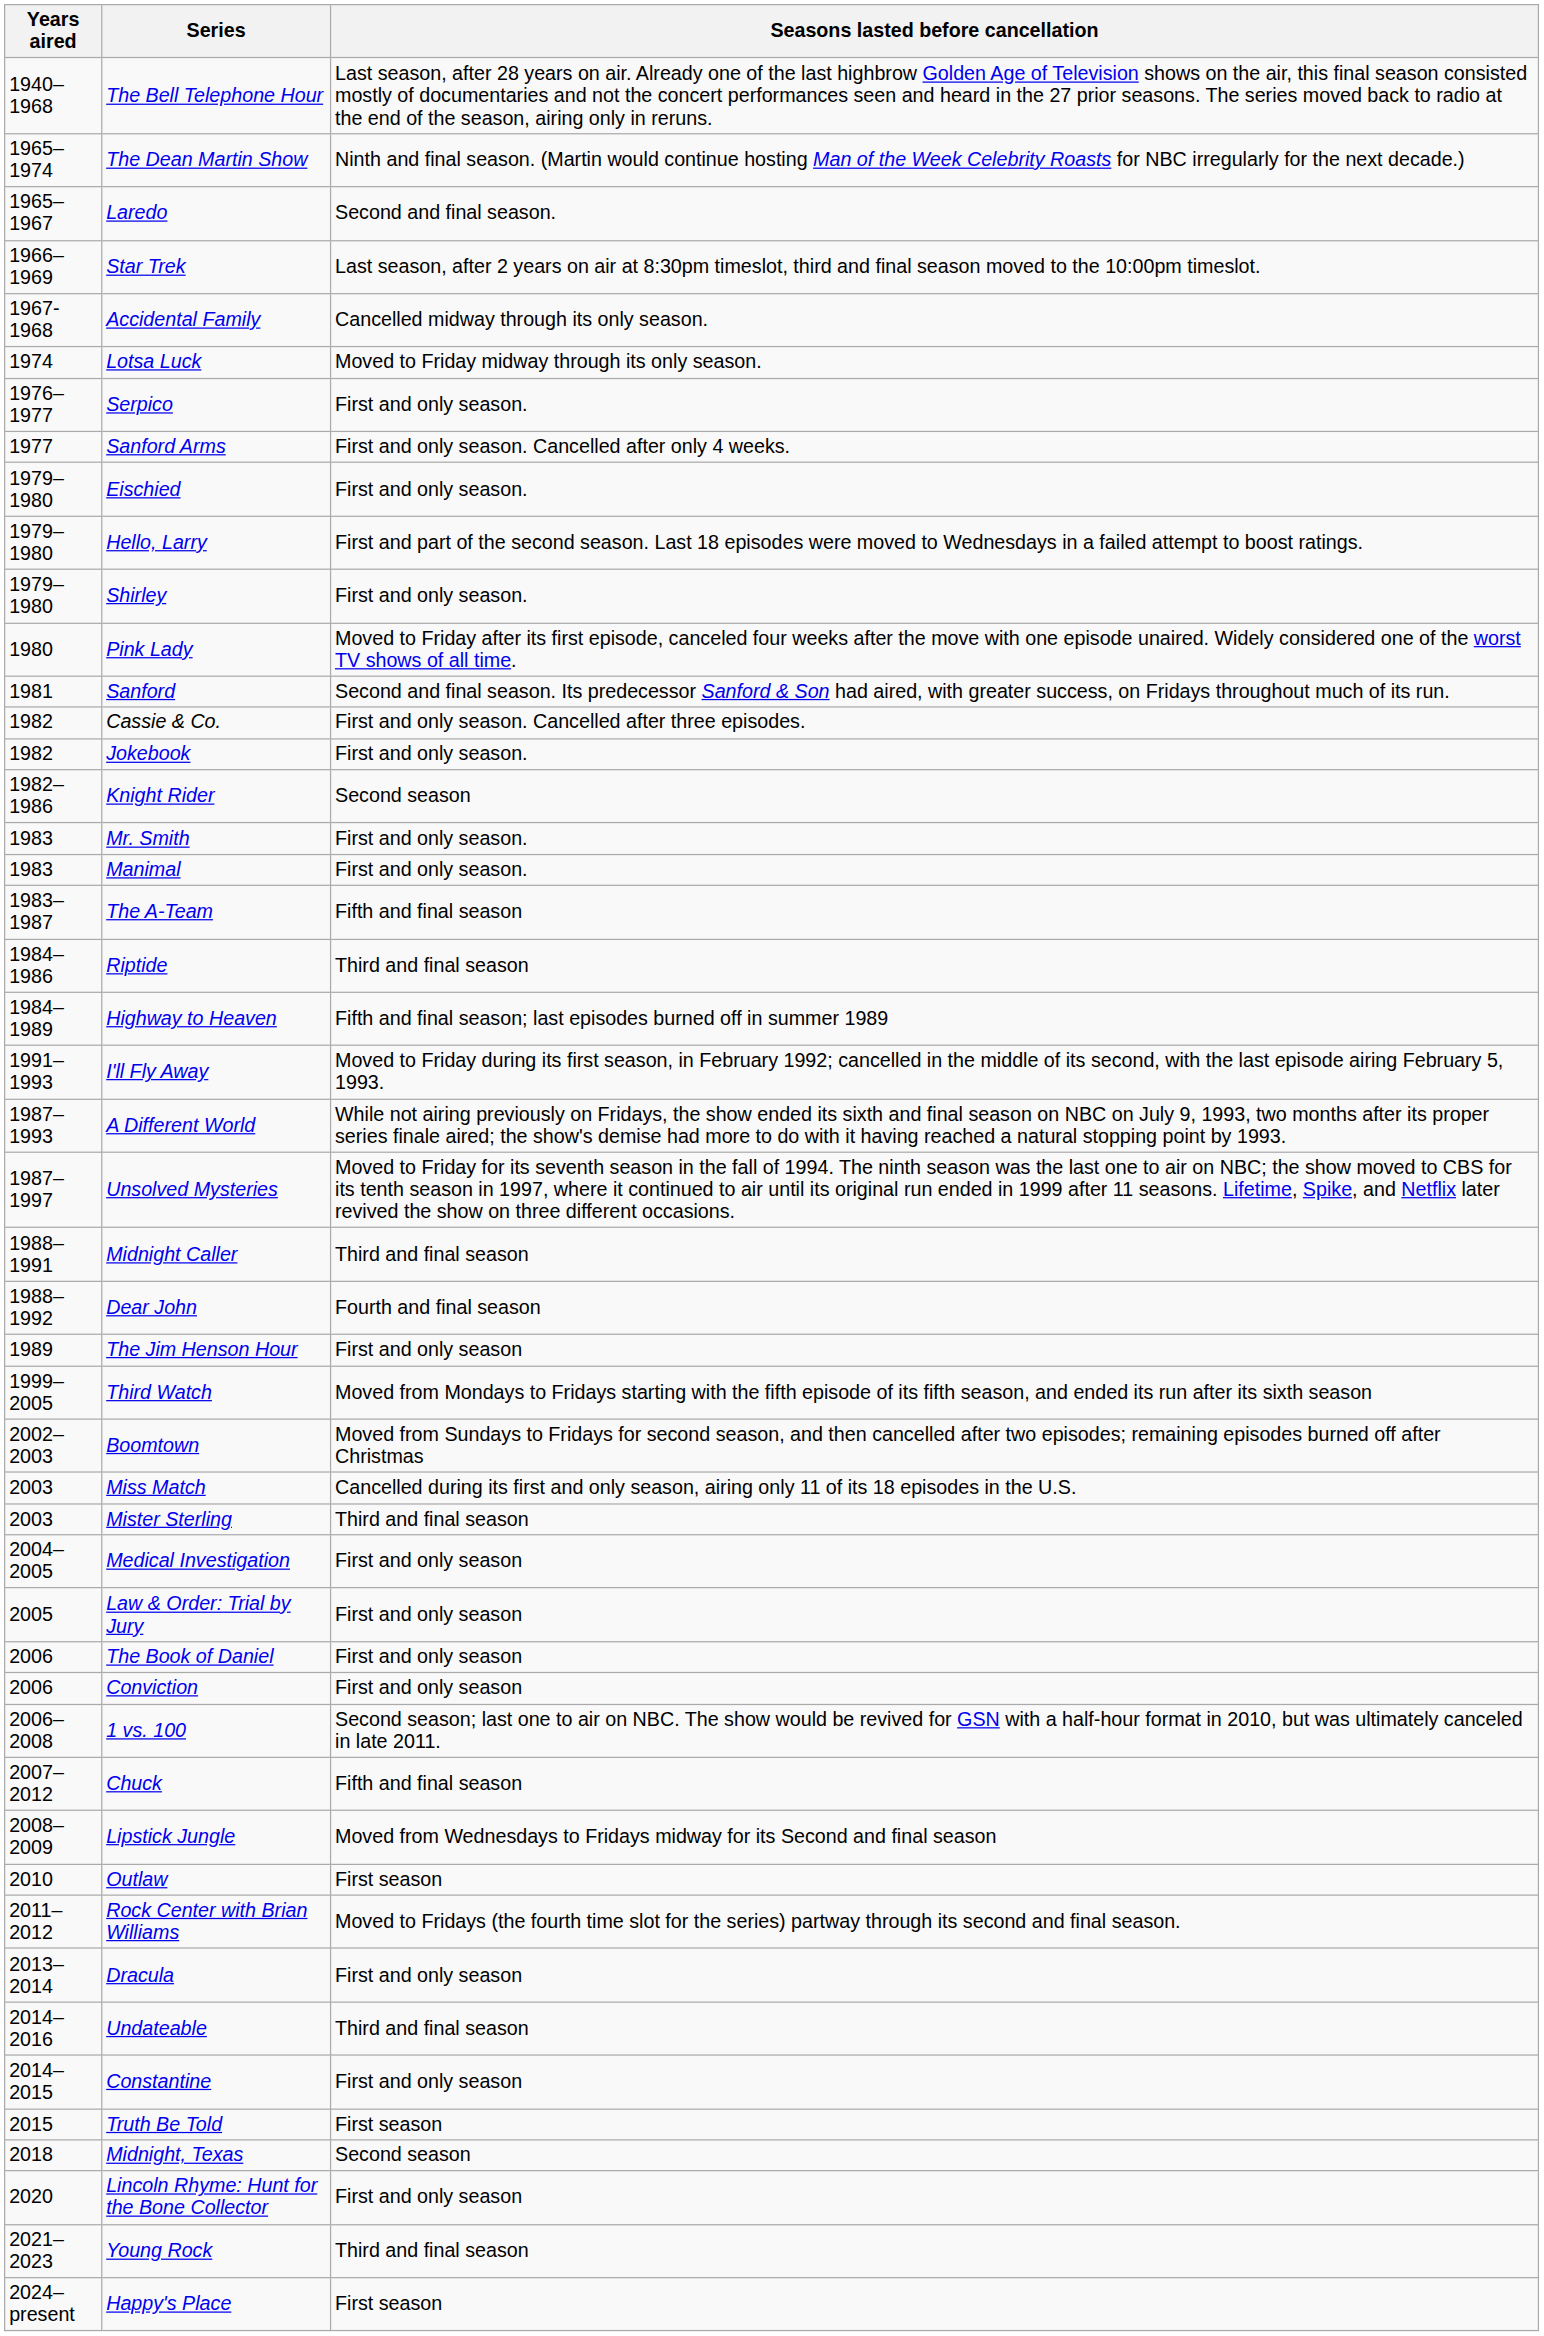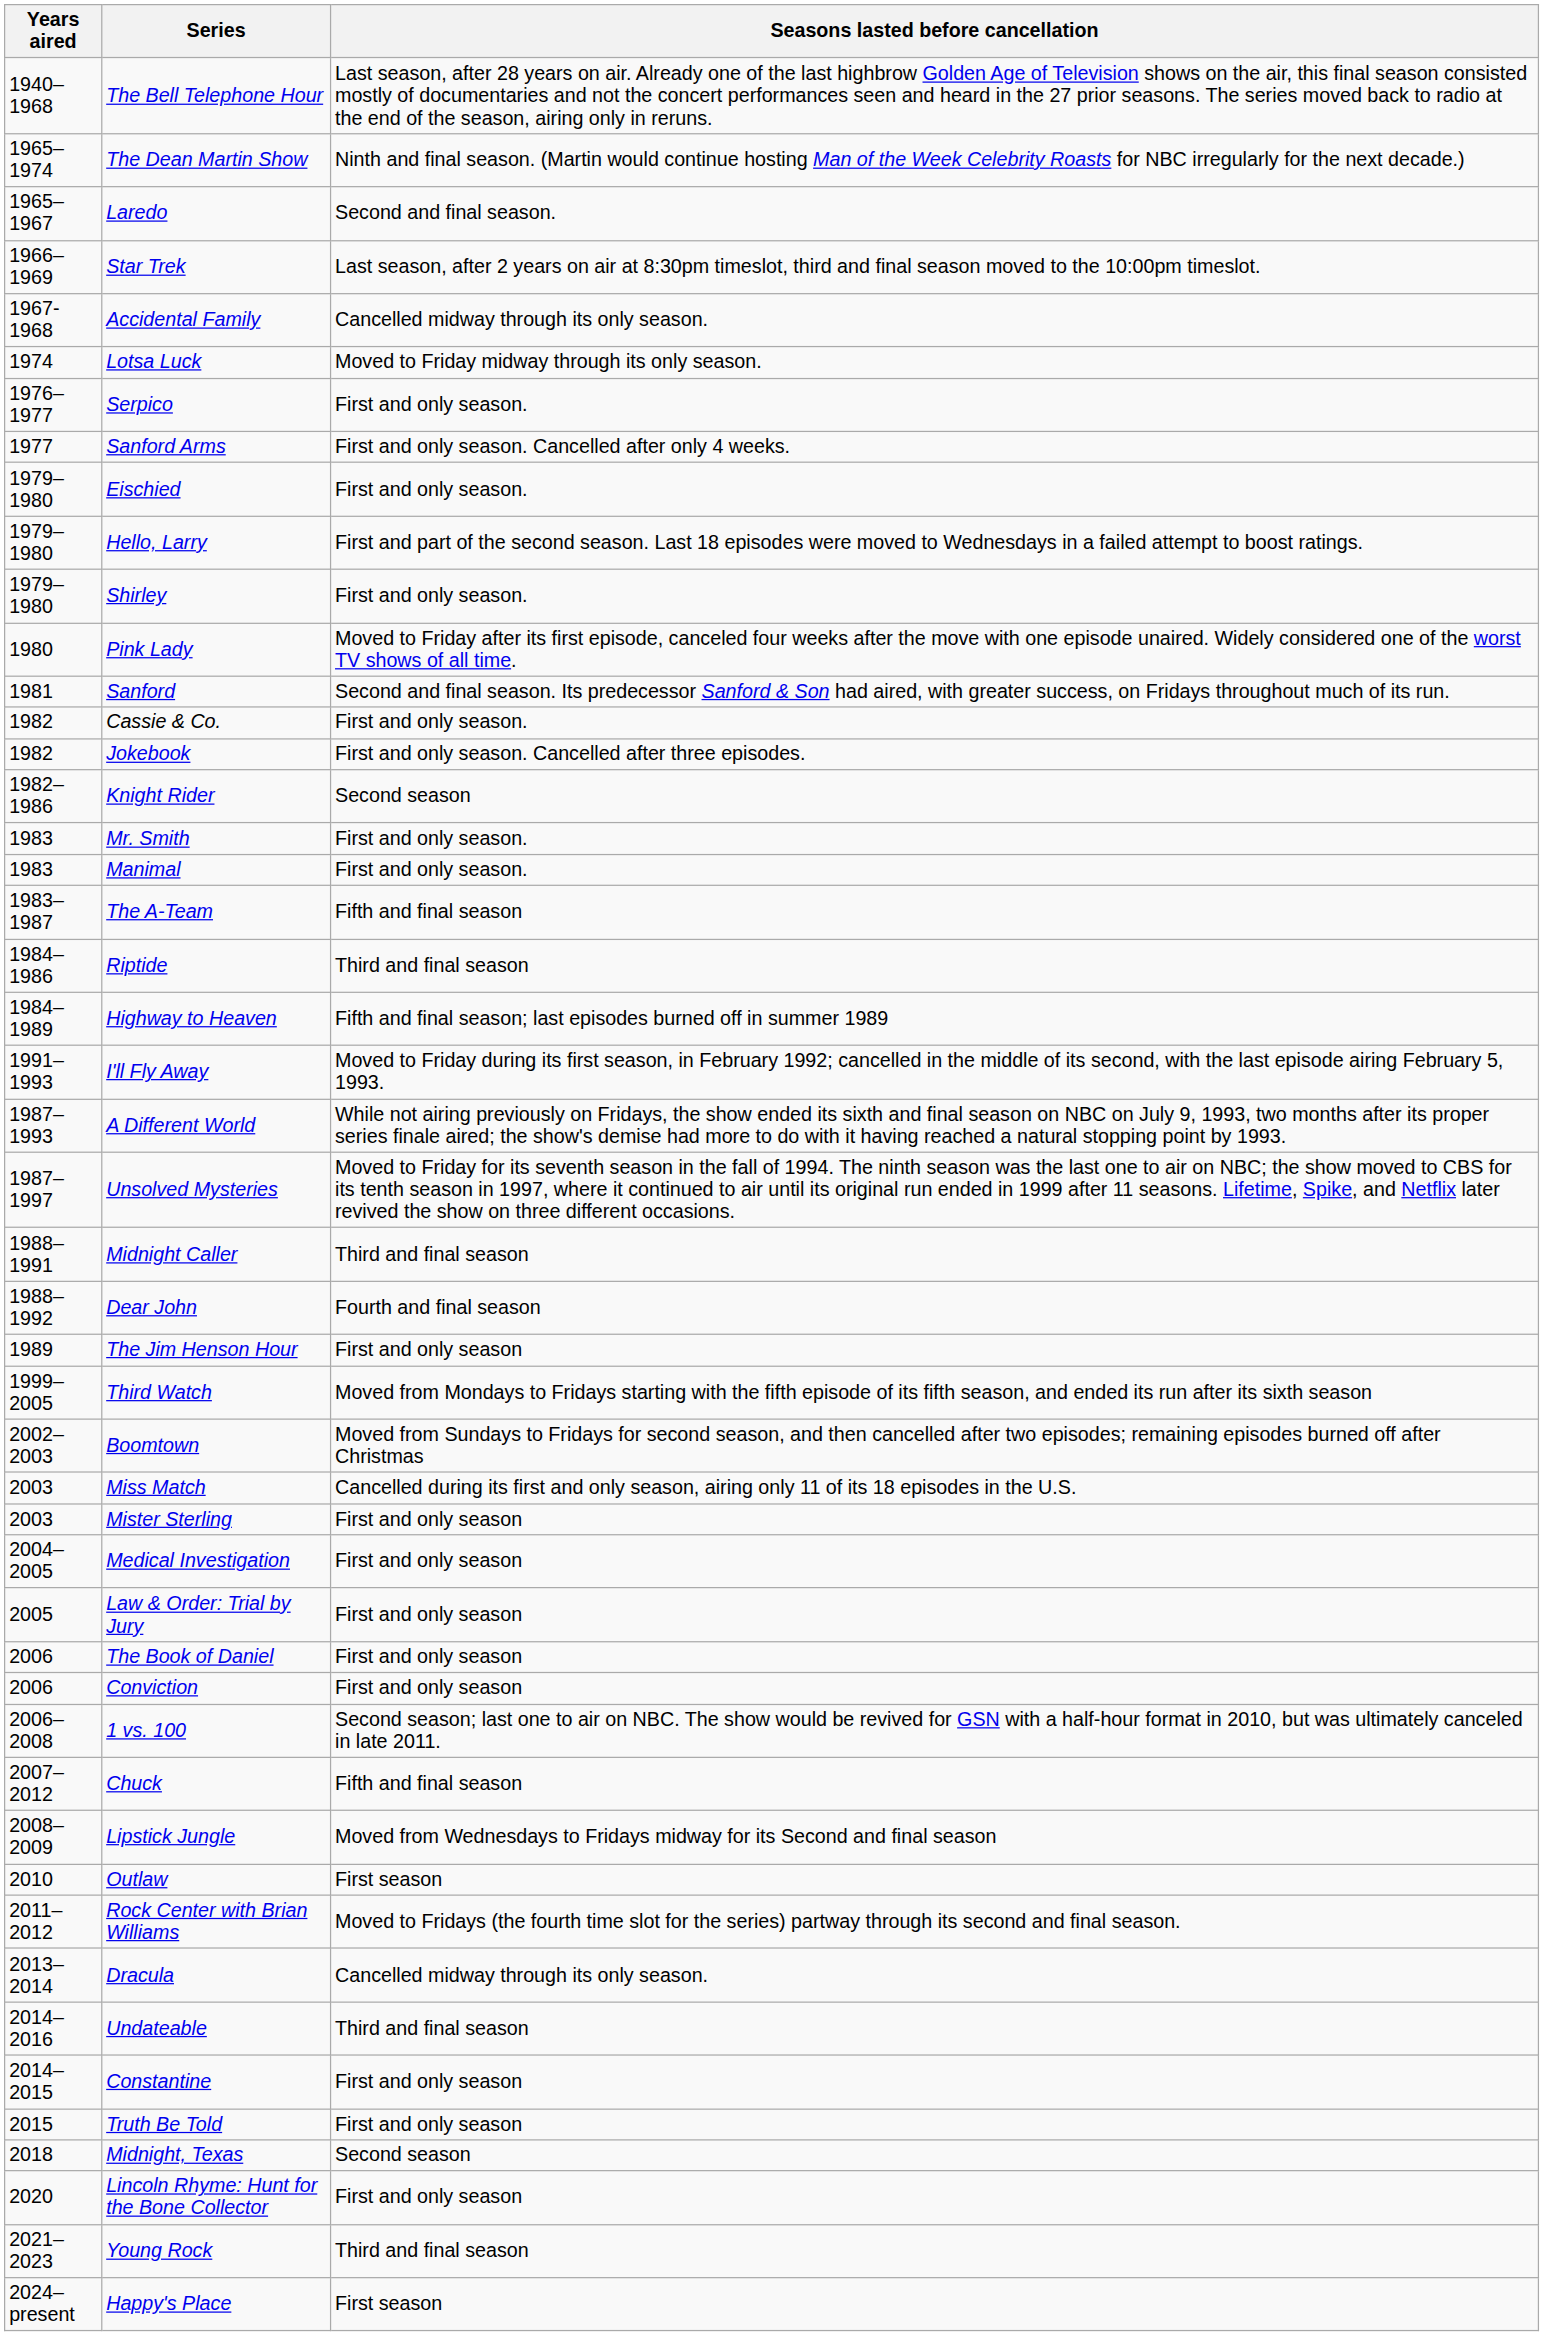Cassie & Co. | Seasons lasted before cancellation: First and only season. Cancelled after three episodes. -> First and only season.
Jokebook | Seasons lasted before cancellation: First and only season. -> First and only season. Cancelled after three episodes.
Mister Sterling | Seasons lasted before cancellation: Third and final season -> First and only season
Dracula | Seasons lasted before cancellation: First and only season -> Cancelled midway through its only season.
Truth Be Told | Seasons lasted before cancellation: First season -> First and only season
